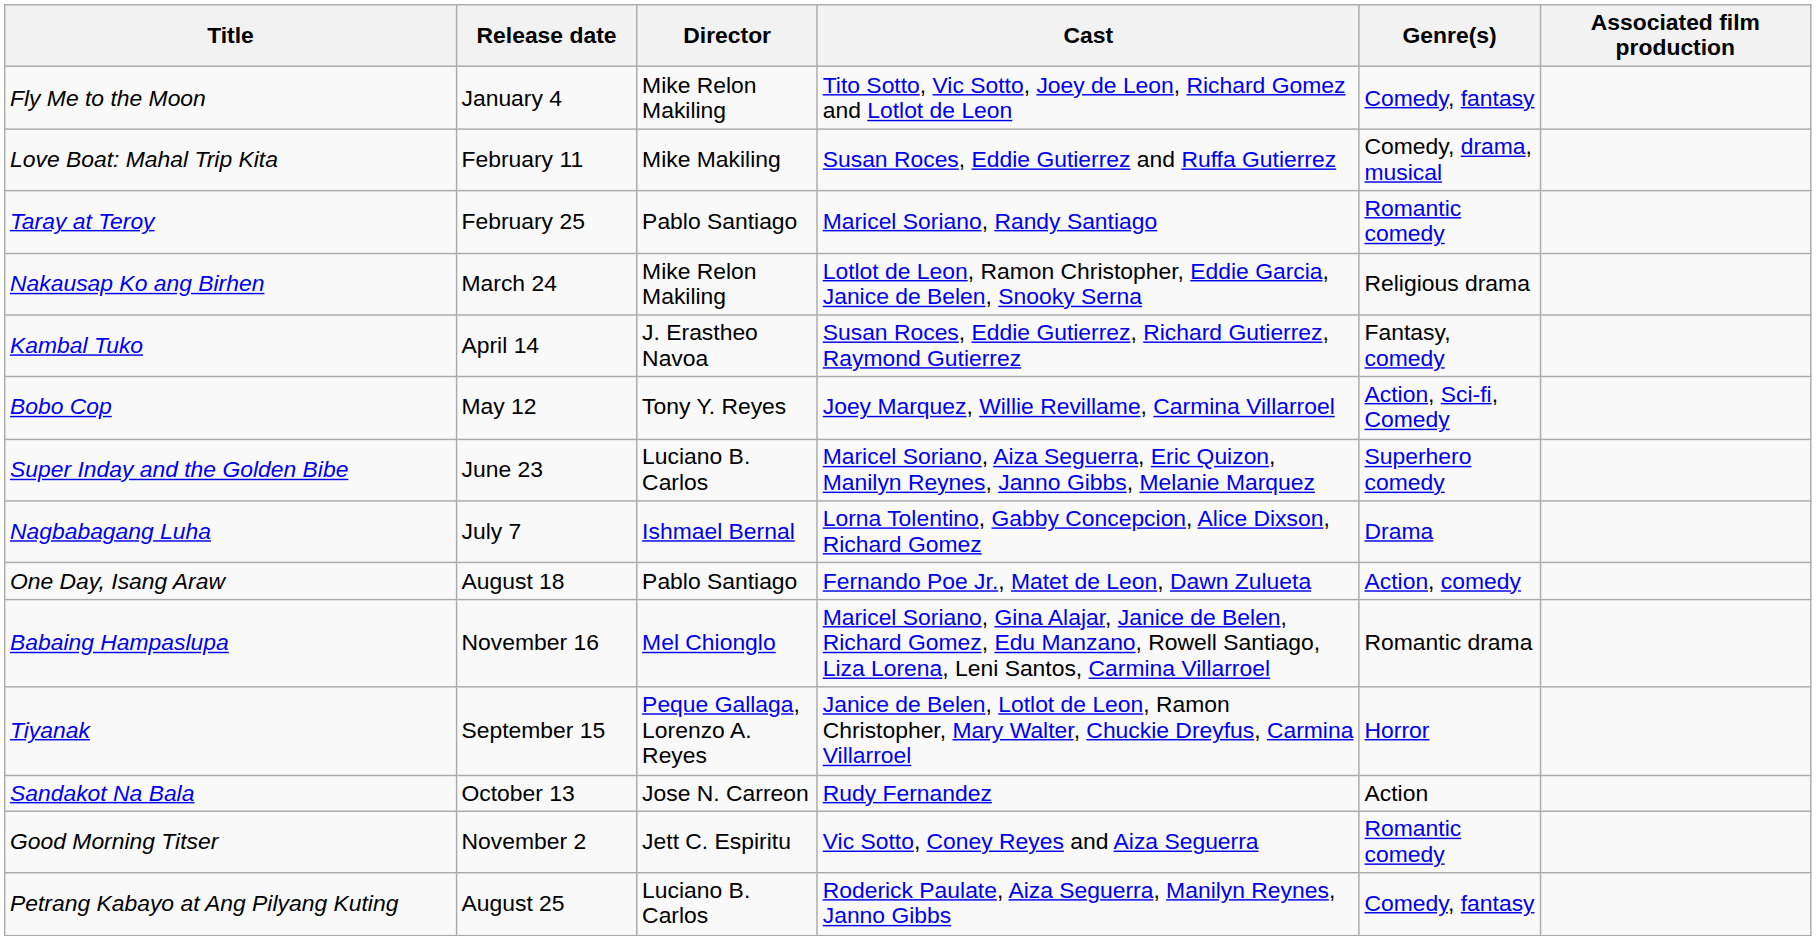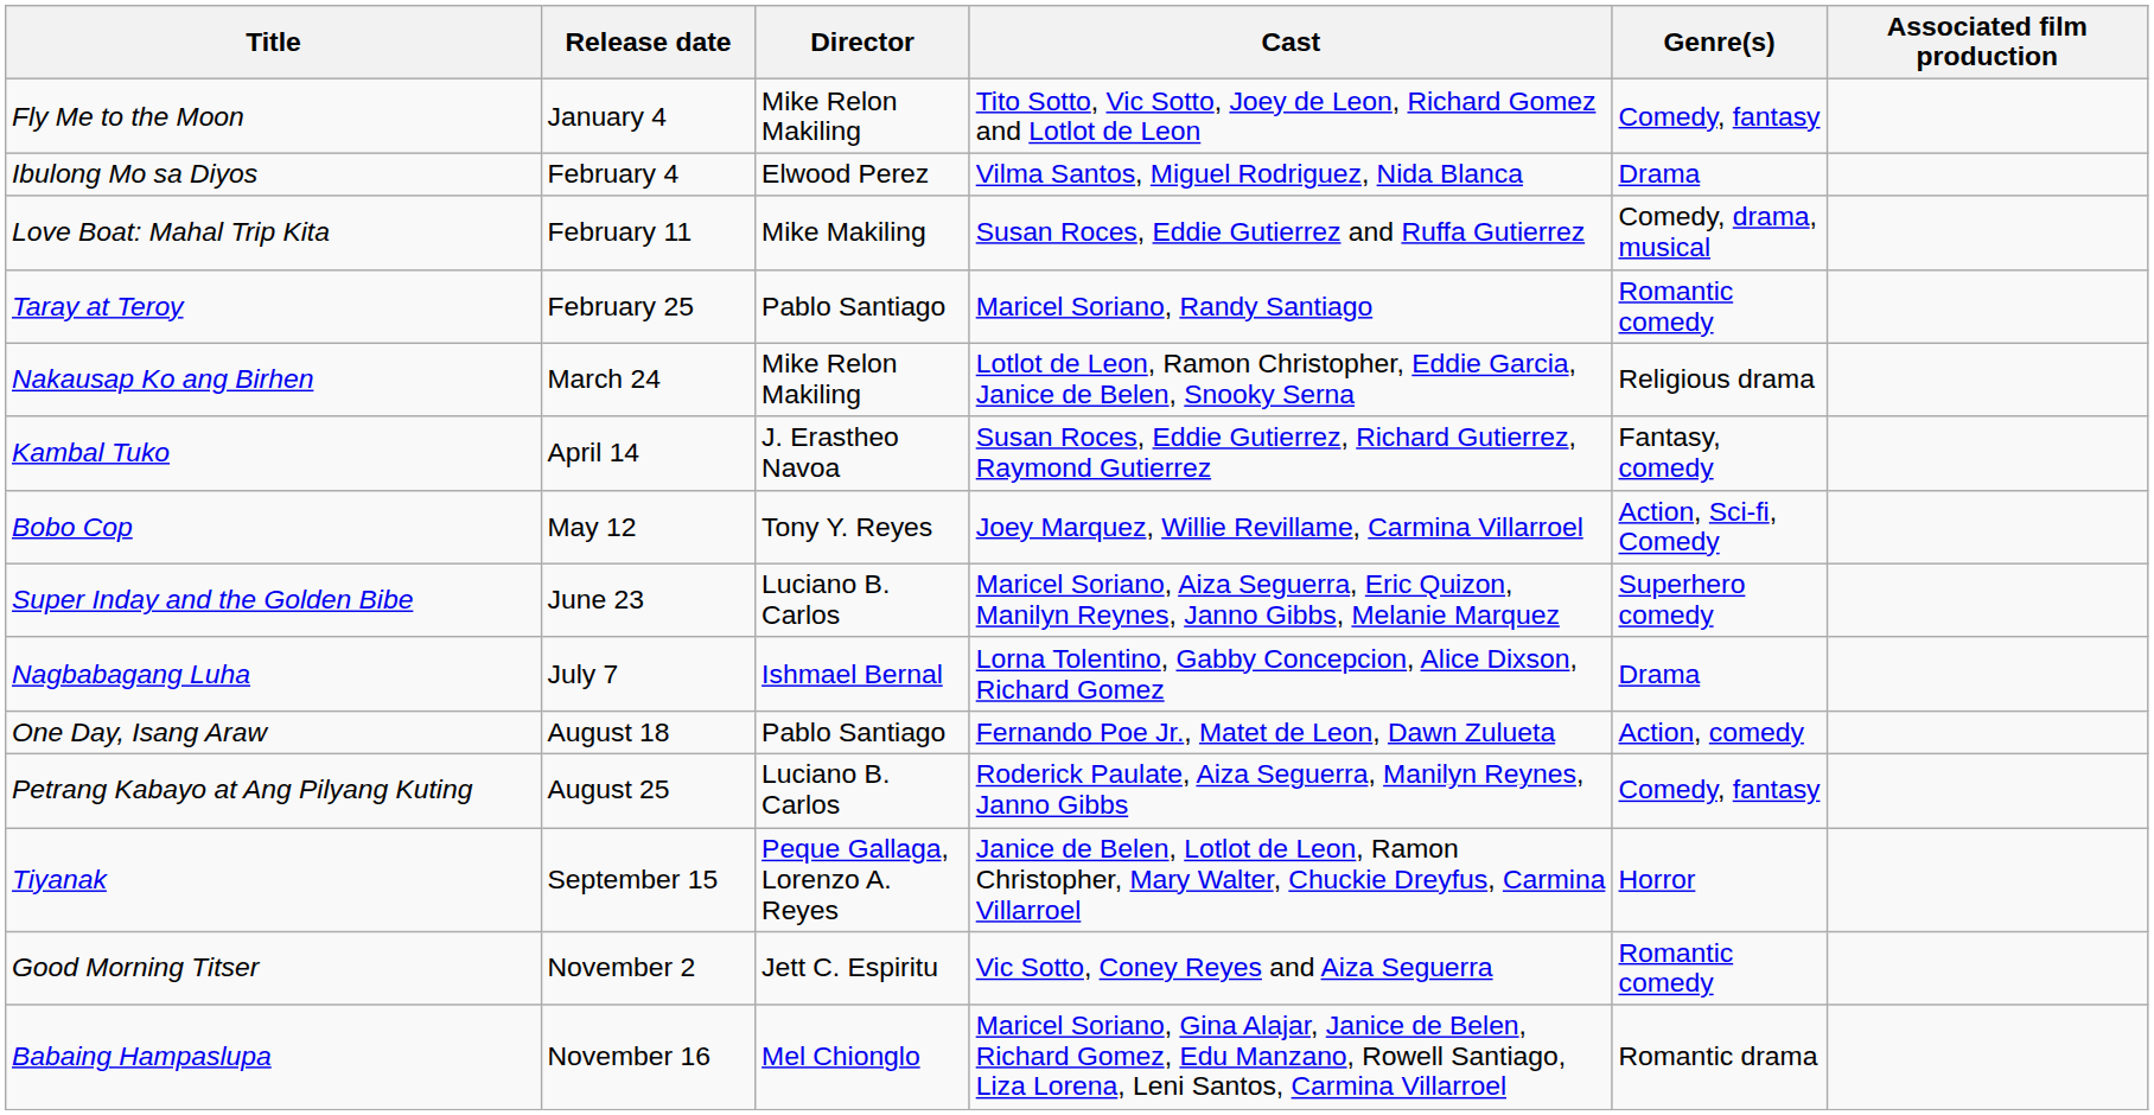+ row: Ibulong Mo sa Diyos | February 4 | Elwood Perez | Vilma Santos, Miguel Rodriguez, Nida Blanca | Drama
rows swapped: Petrang Kabayo at Ang Pilyang Kuting <-> Babaing Hampaslupa
- row: Sandakot Na Bala | October 13 | Jose N. Carreon | Rudy Fernandez | Action
